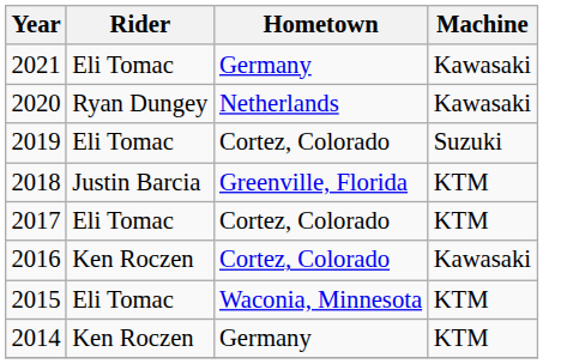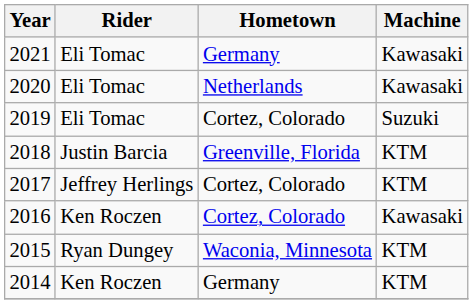2020 | Rider: Ryan Dungey -> Eli Tomac
2017 | Rider: Eli Tomac -> Jeffrey Herlings
2015 | Rider: Eli Tomac -> Ryan Dungey
